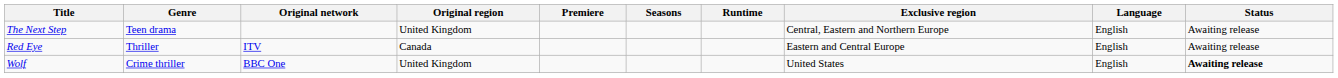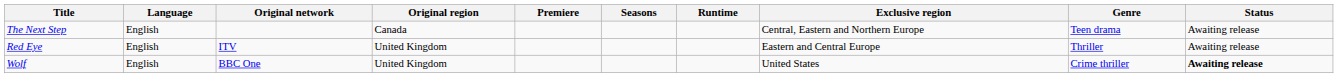columns swapped: Genre <-> Language
The Next Step | Original region: United Kingdom -> Canada
Red Eye | Original region: Canada -> United Kingdom
